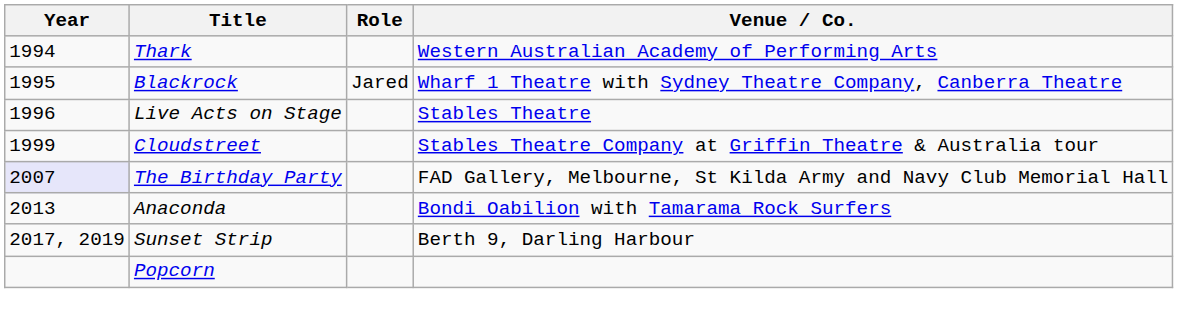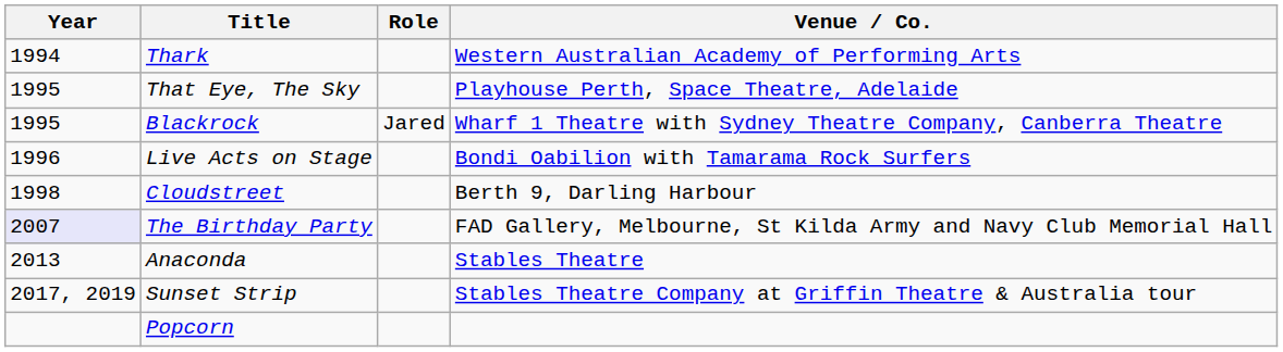+ row: 1995 | That Eye, The Sky | Playhouse Perth, Space Theatre, Adelaide
Live Acts on Stage | Venue / Co.: Stables Theatre -> Bondi Oabilion with Tamarama Rock Surfers
Cloudstreet | Year: 1999 -> 1998
Cloudstreet | Venue / Co.: Stables Theatre Company at Griffin Theatre & Australia tour -> Berth 9, Darling Harbour
Anaconda | Venue / Co.: Bondi Oabilion with Tamarama Rock Surfers -> Stables Theatre
Sunset Strip | Venue / Co.: Berth 9, Darling Harbour -> Stables Theatre Company at Griffin Theatre & Australia tour
